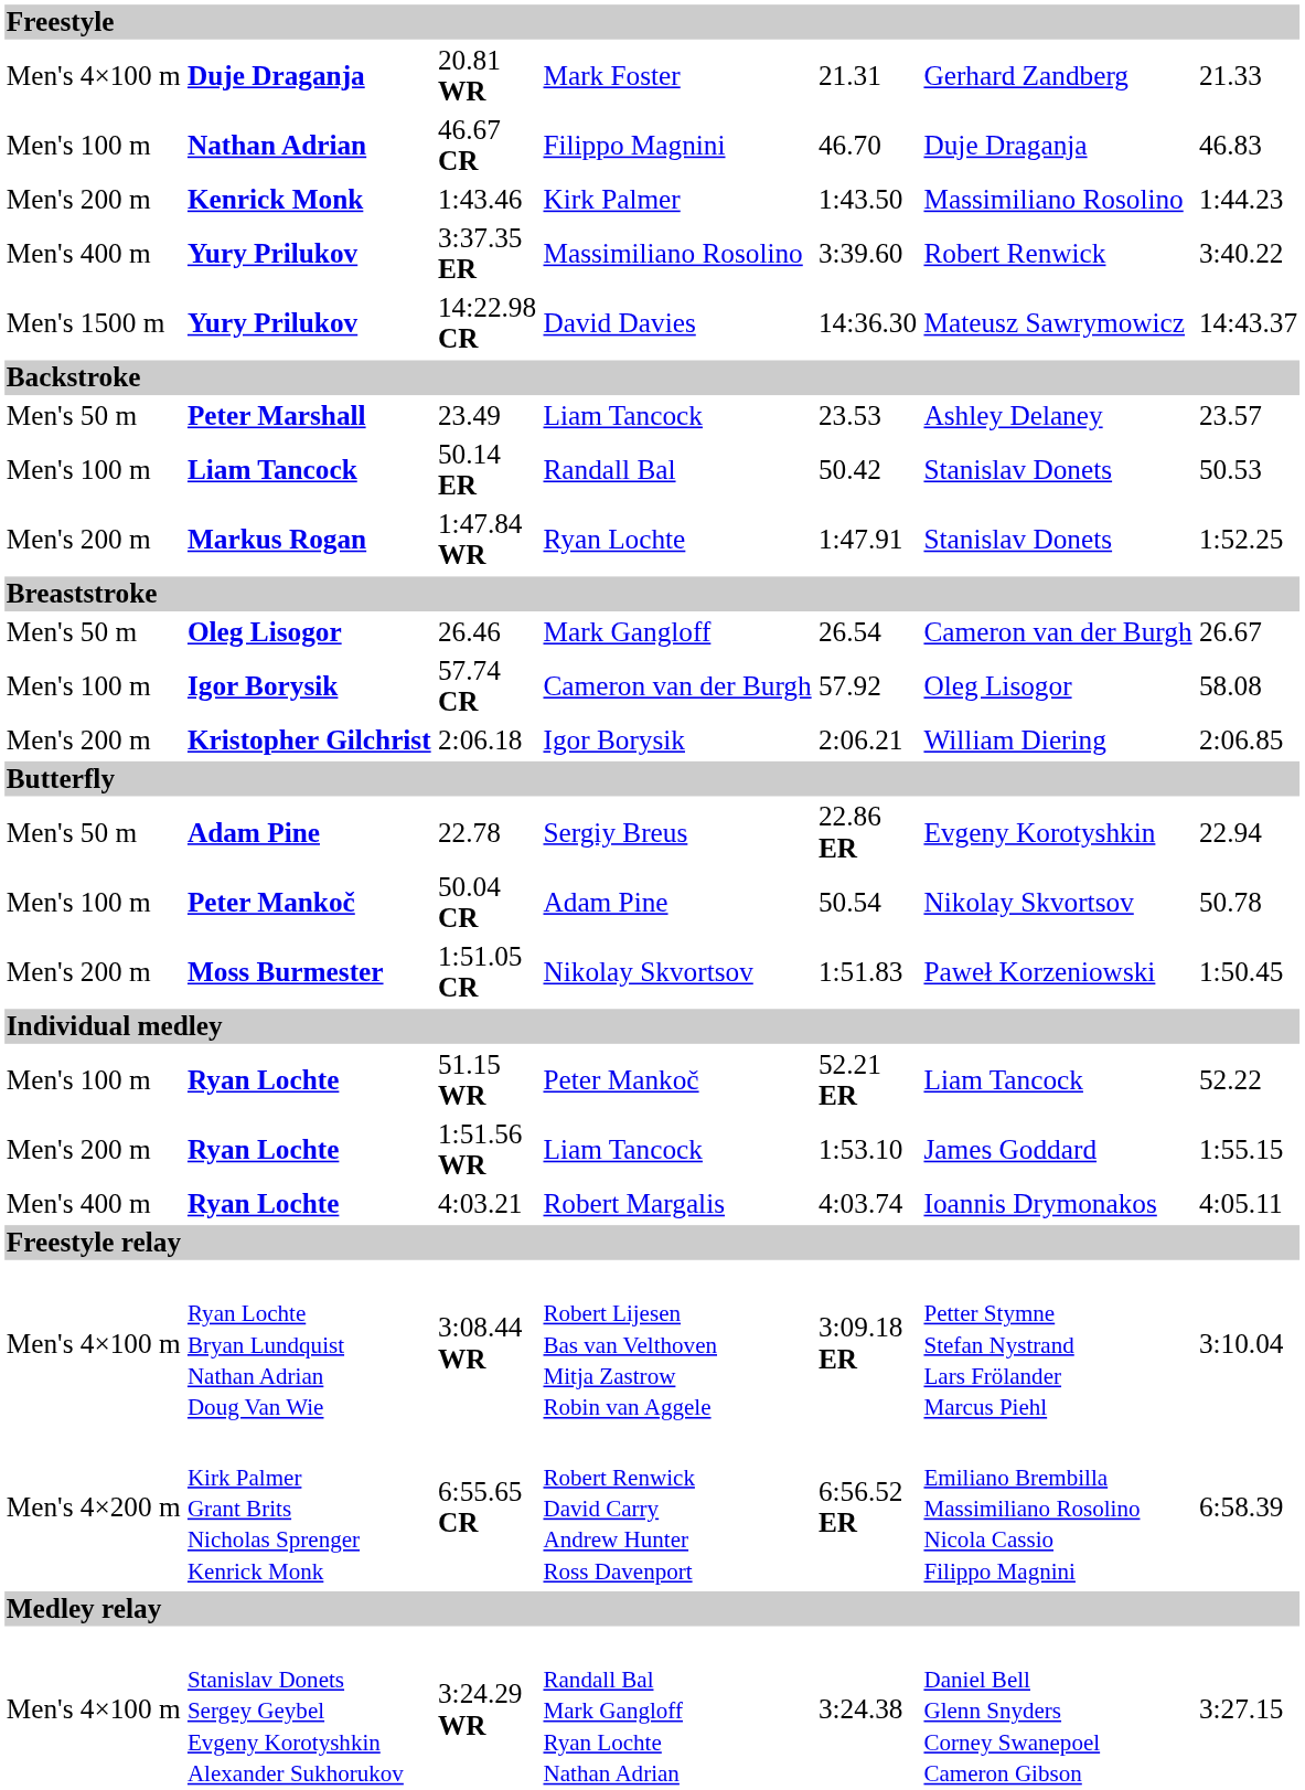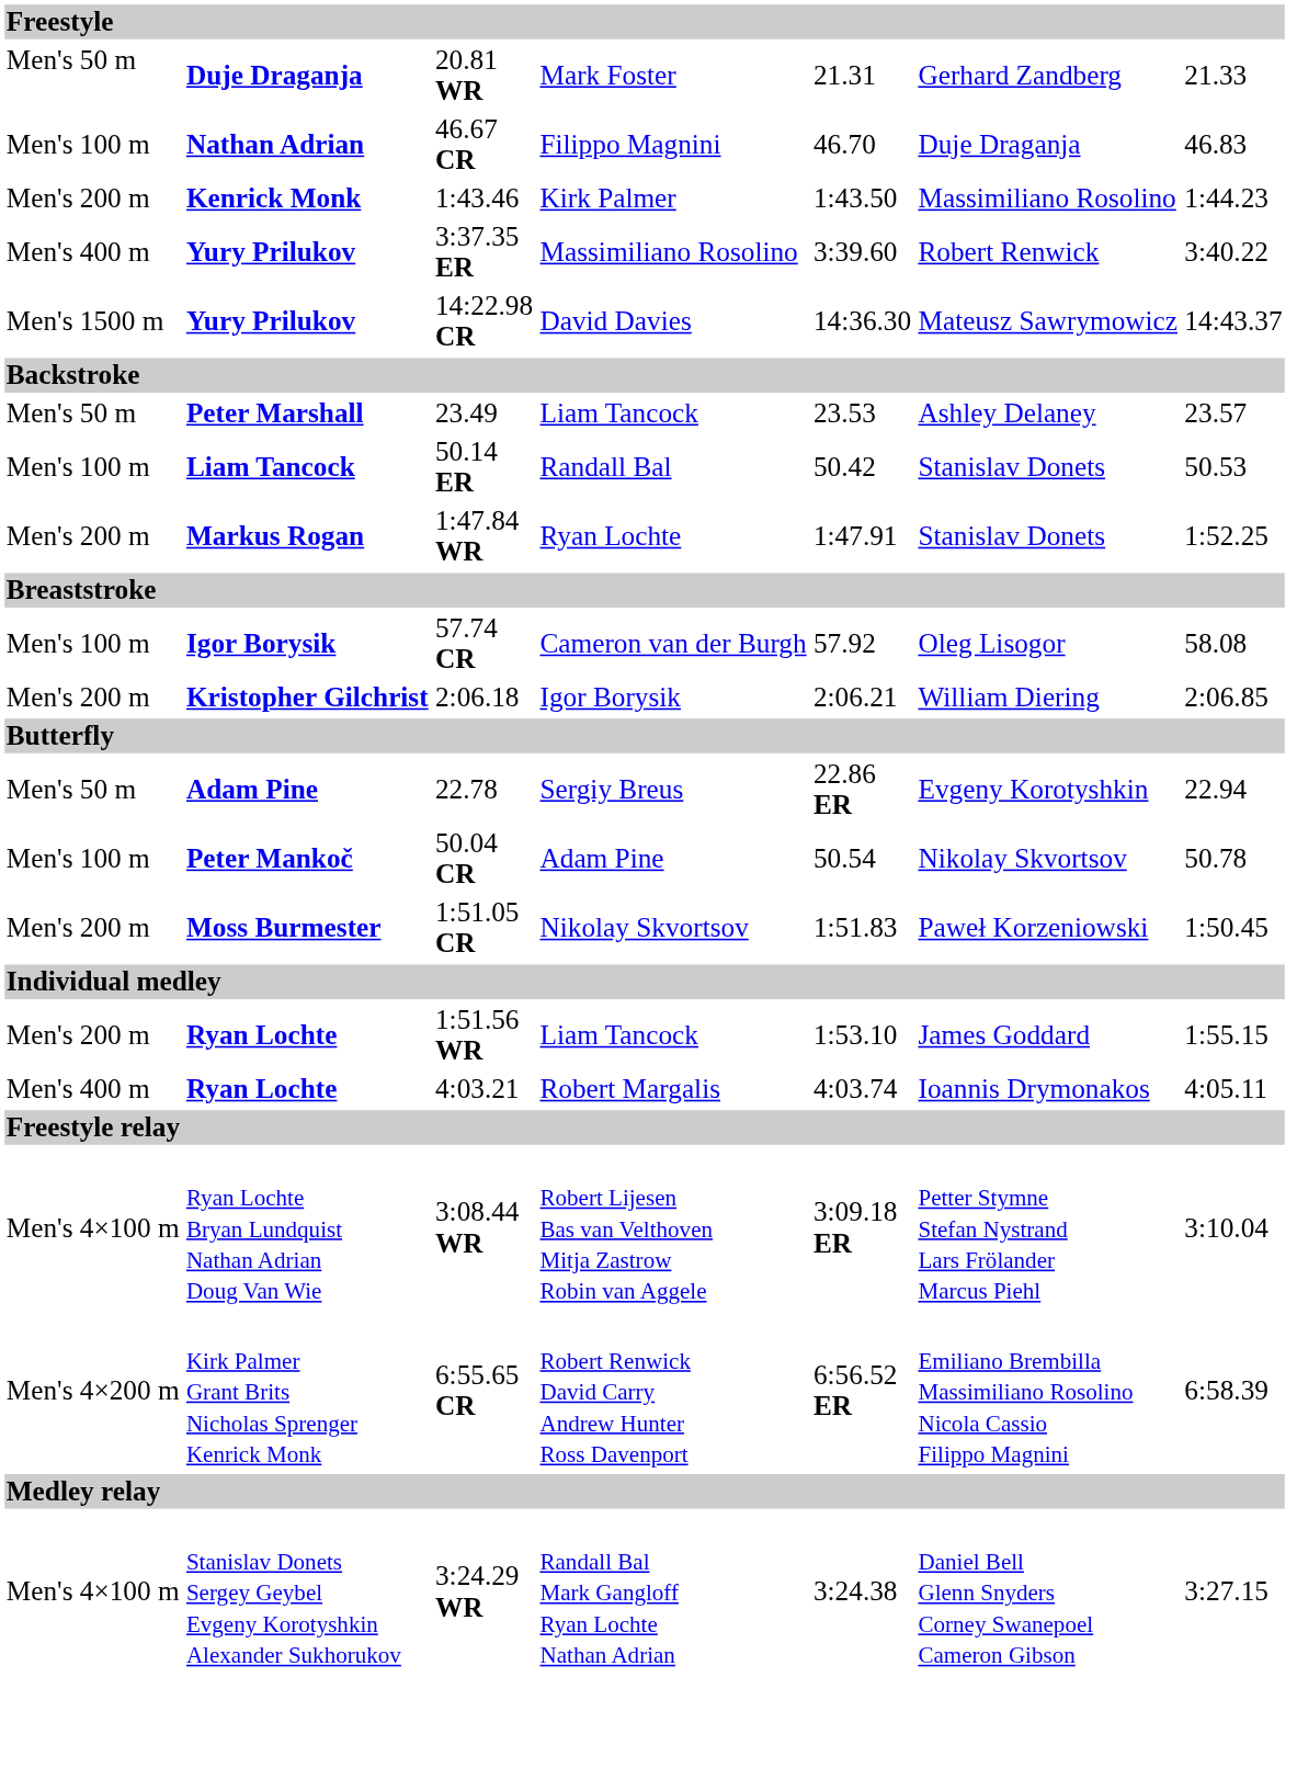20.81 WR | column 1: Men's 4×100 m -> Men's 50 m
- row: Men's 50 m | Oleg Lisogor | 26.46 | Mark Gangloff | 26.54 | Cameron van der Burgh | 26.67
- row: Men's 100 m | Ryan Lochte | 51.15 WR | Peter Mankoč | 52.21 ER | Liam Tancock | 52.22
